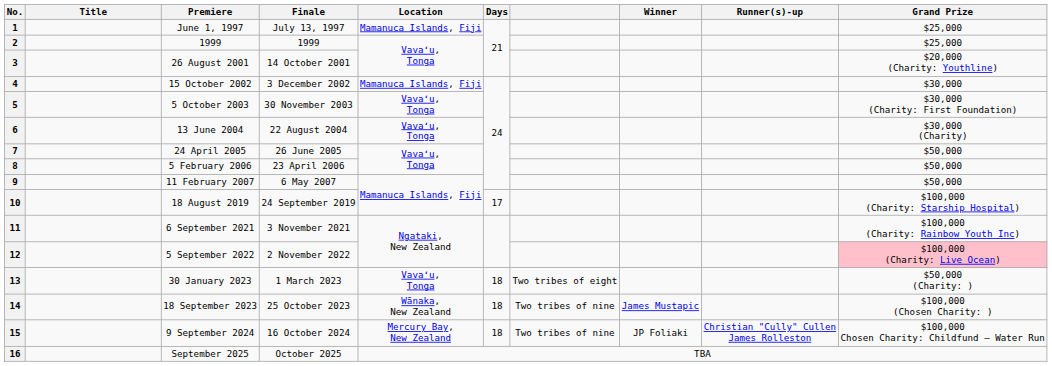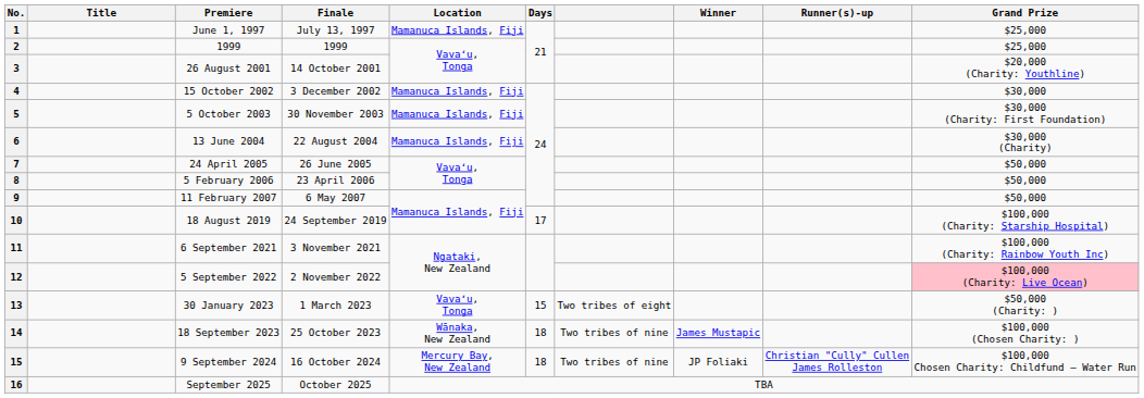5 | Location: Vavaʻu, Tonga -> Mamanuca Islands, Fiji
6 | Location: Vavaʻu, Tonga -> Mamanuca Islands, Fiji
13 | Days: 18 -> 15
